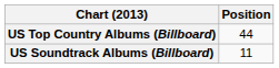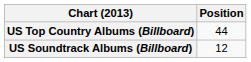US Soundtrack Albums (Billboard) | Position: 11 -> 12
